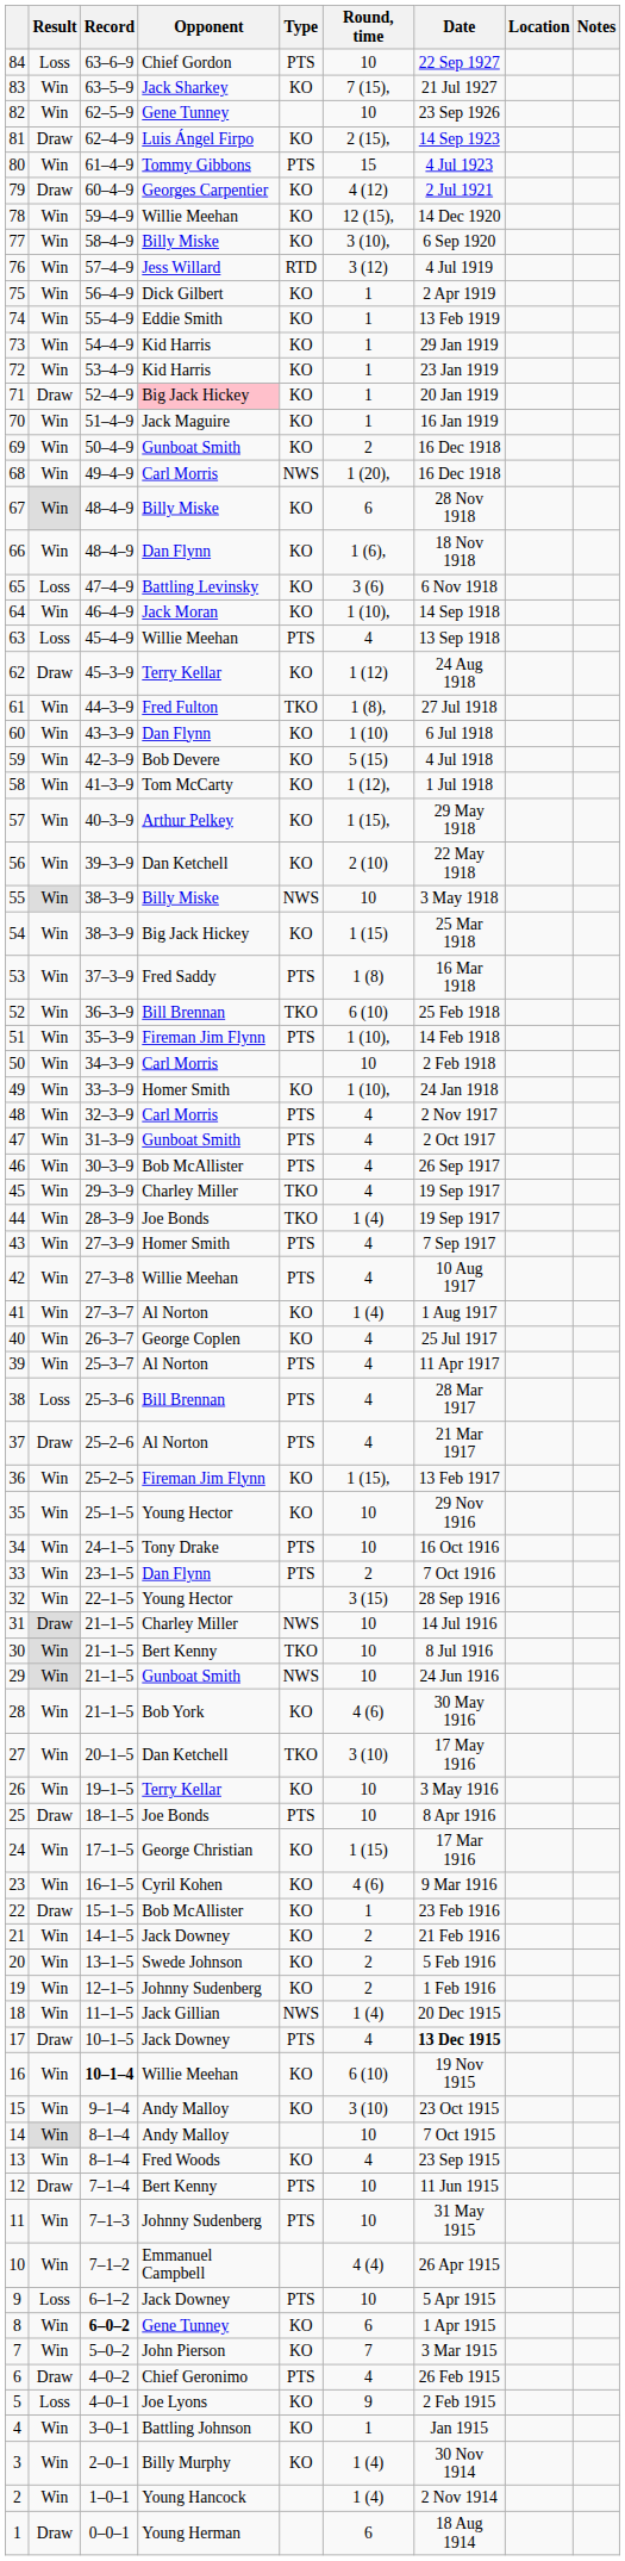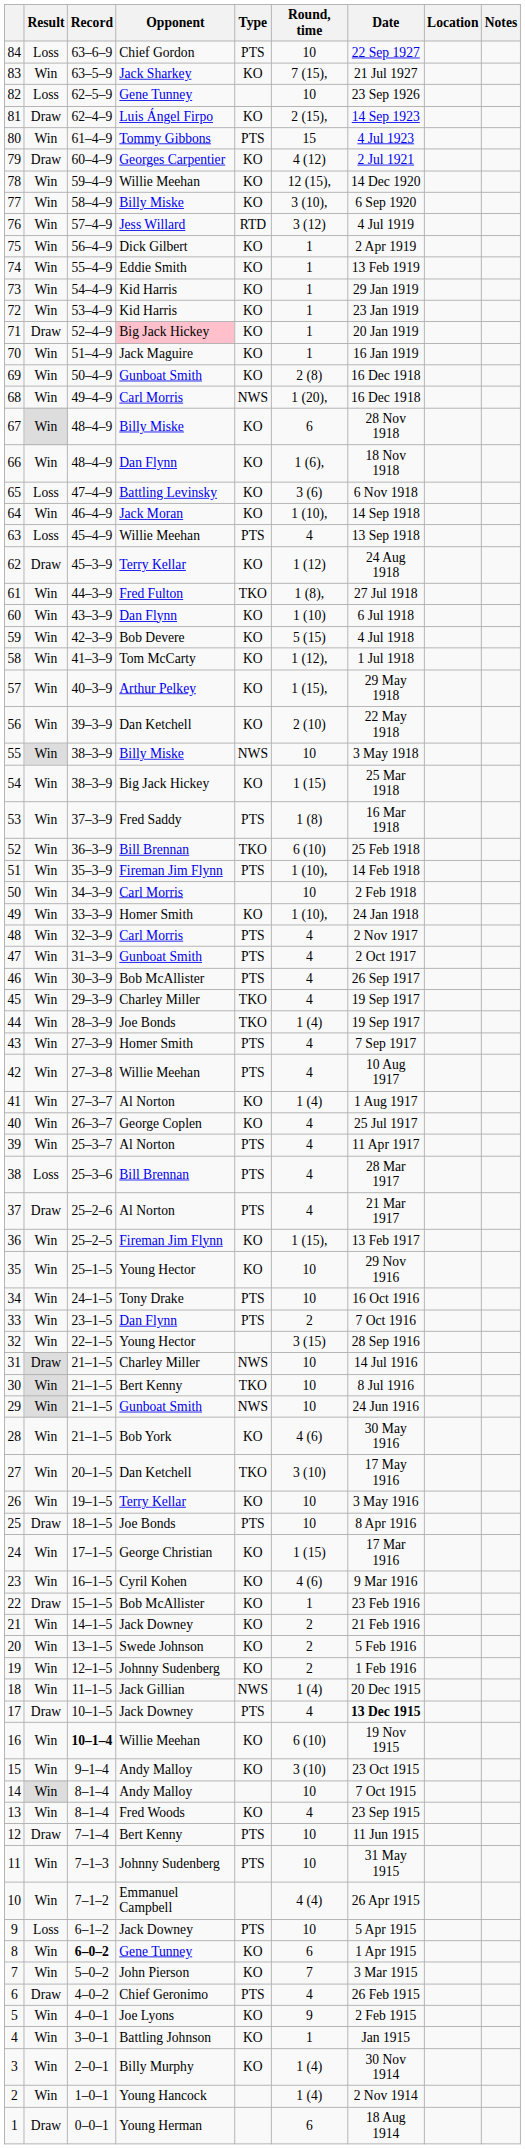82 | Result: Win -> Loss
69 | Round, time: 2 -> 2 (8)
5 | Result: Loss -> Win
